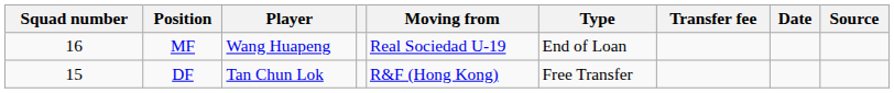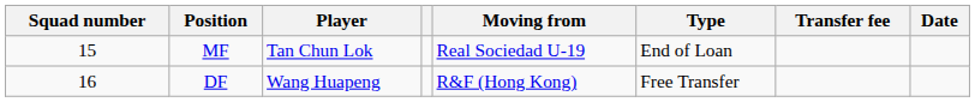- column: Source
MF | Squad number: 16 -> 15
MF | Player: Wang Huapeng -> Tan Chun Lok
DF | Squad number: 15 -> 16
DF | Player: Tan Chun Lok -> Wang Huapeng
